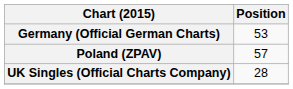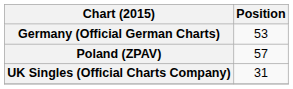UK Singles (Official Charts Company) | Position: 28 -> 31
